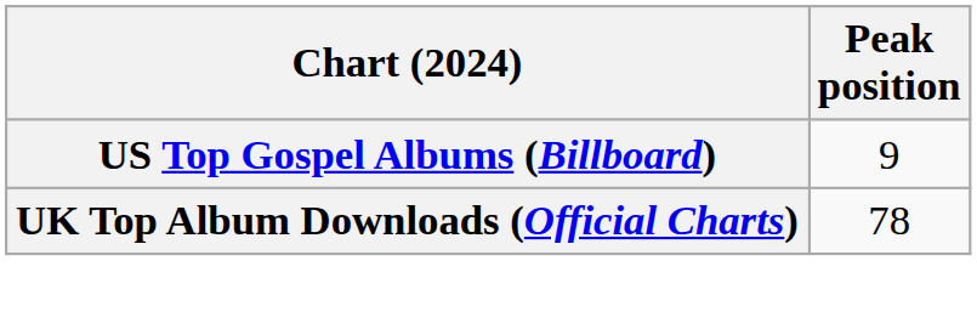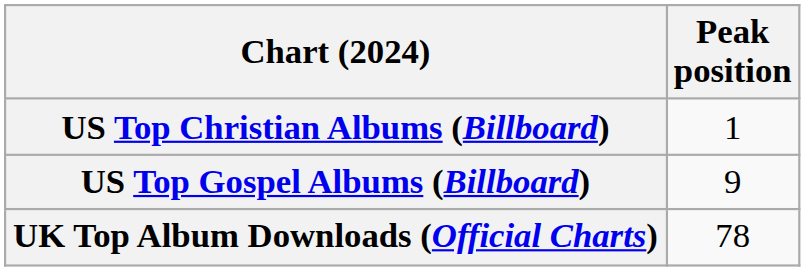+ row: US Top Christian Albums (Billboard) | 1
